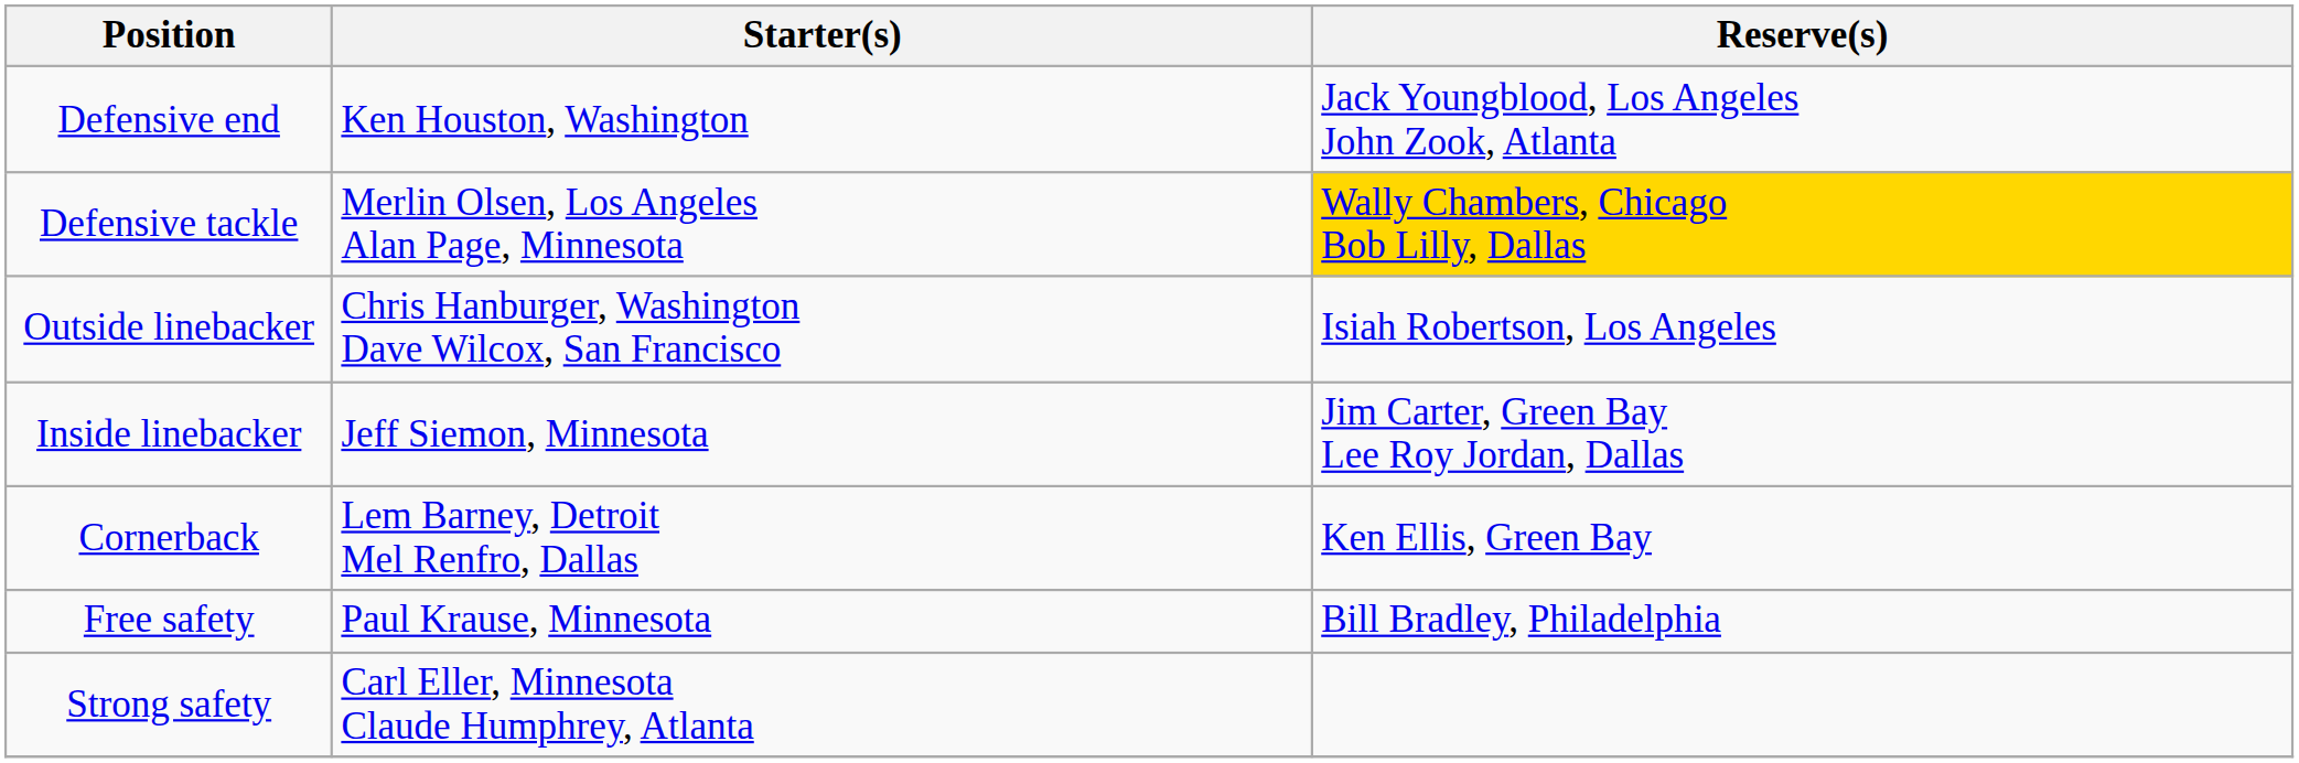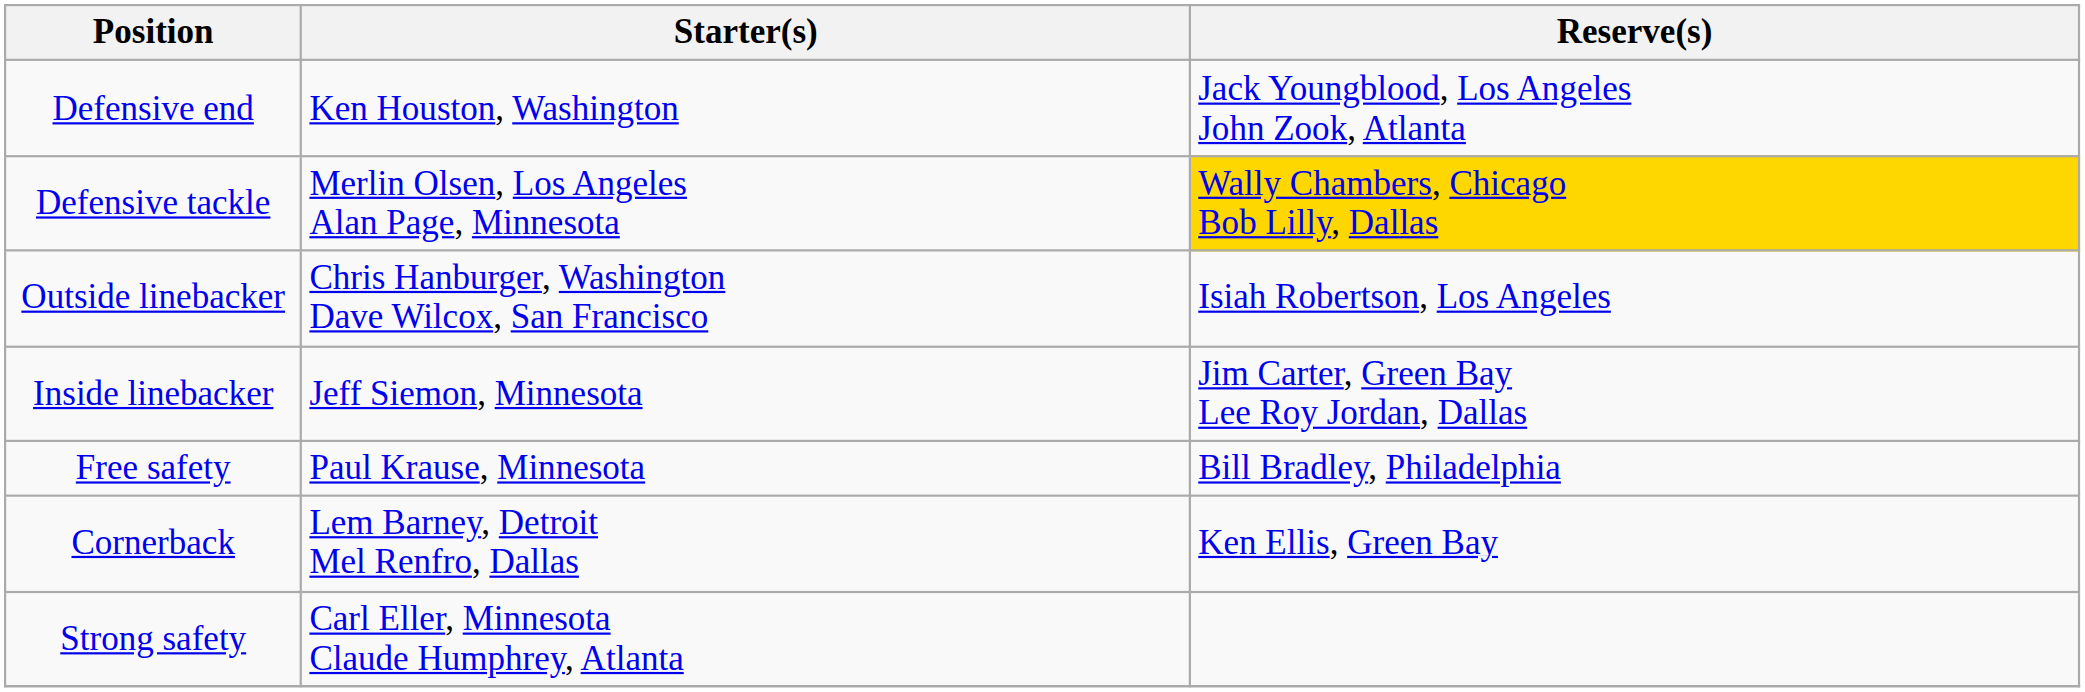rows swapped: Cornerback <-> Free safety
